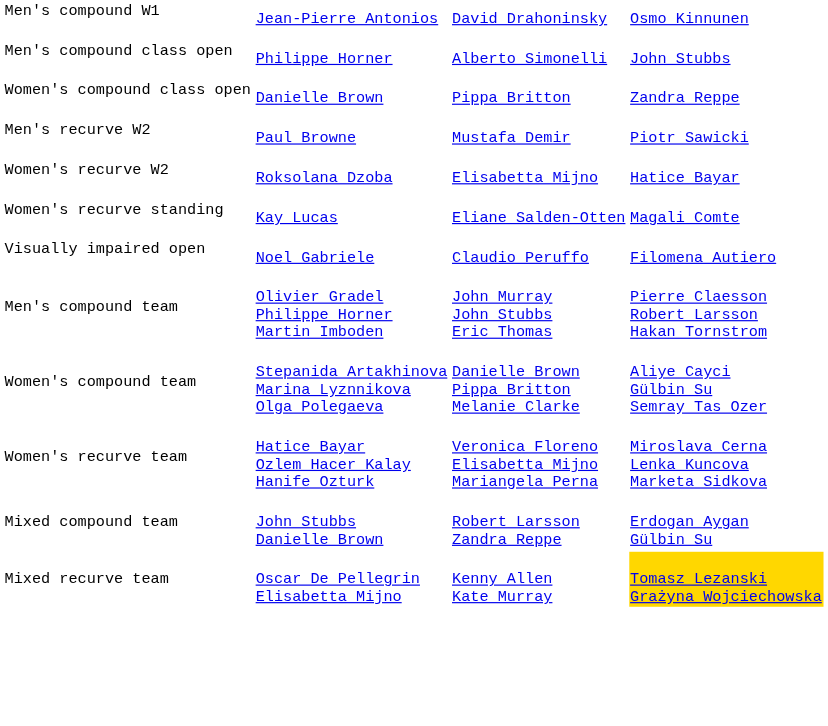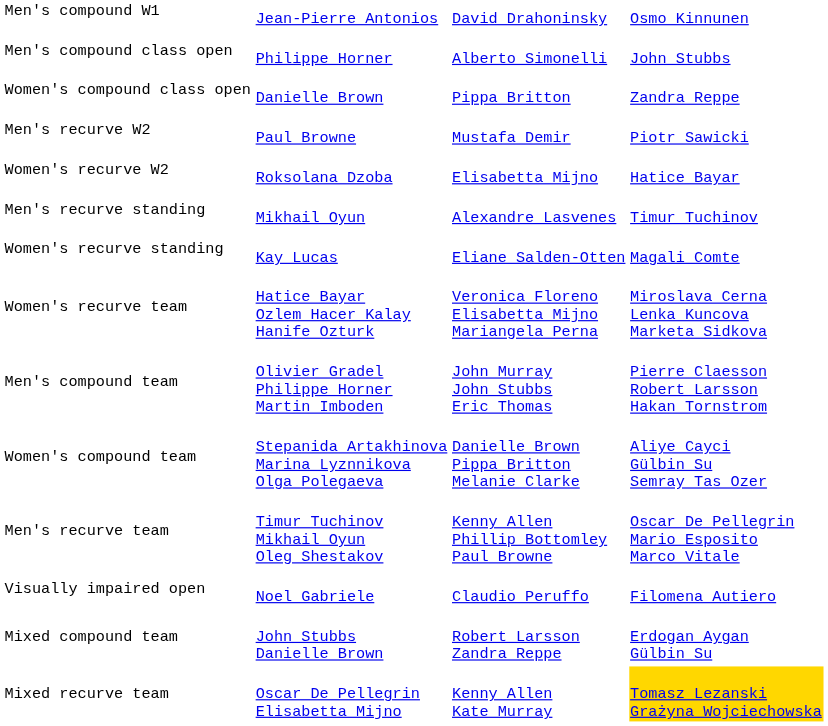+ row: Men's recurve standing | Mikhail Oyun | Alexandre Lasvenes | Timur Tuchinov
rows swapped: Visually impaired open <-> Women's recurve team
+ row: Men's recurve team | Timur Tuchinov Mikhail Oyun Oleg Shestakov | Kenny Allen Phillip Bottomley Paul Browne | Oscar De Pellegrin Mario Esposito Marco Vitale
